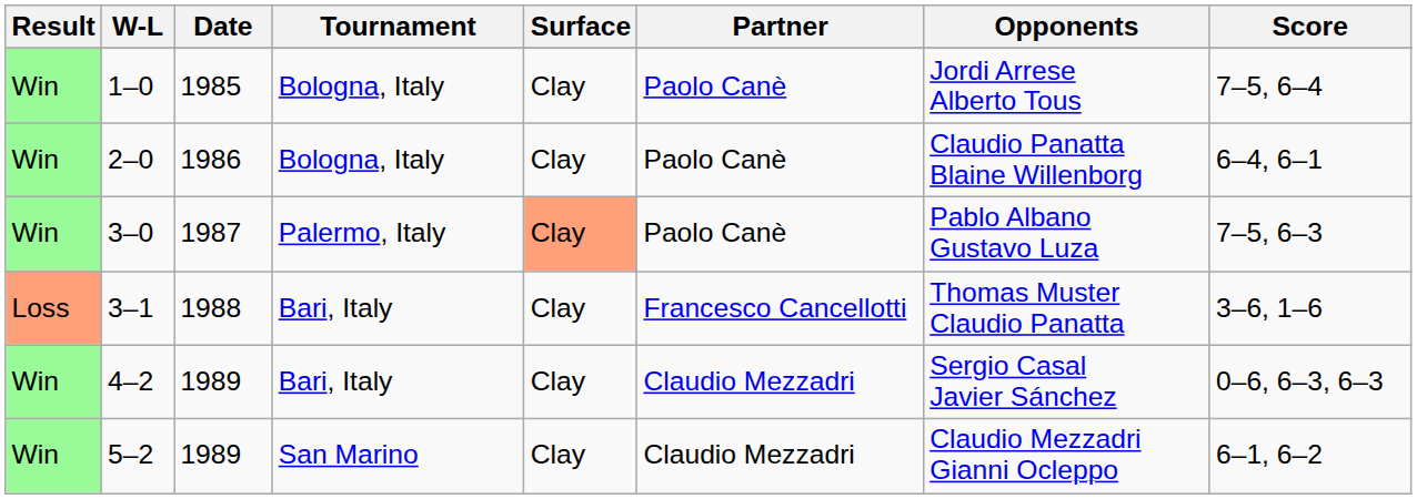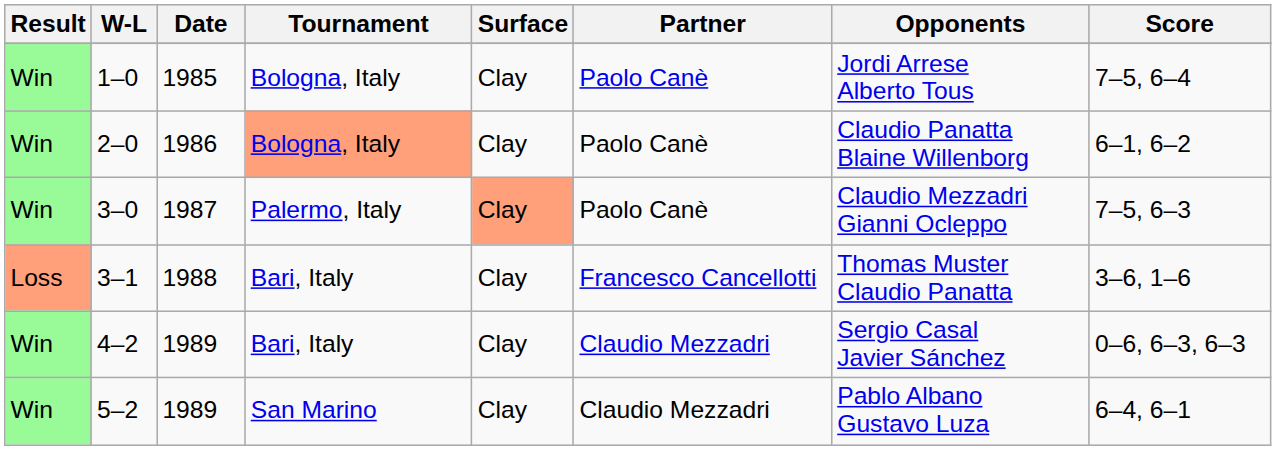2–0 | Tournament: no background -> lightsalmon background
2–0 | Score: 6–4, 6–1 -> 6–1, 6–2
3–0 | Opponents: Pablo Albano Gustavo Luza -> Claudio Mezzadri Gianni Ocleppo
5–2 | Opponents: Claudio Mezzadri Gianni Ocleppo -> Pablo Albano Gustavo Luza
5–2 | Score: 6–1, 6–2 -> 6–4, 6–1
